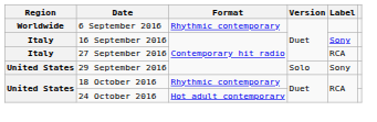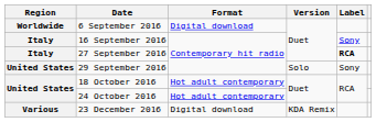6 September 2016 | Format: Rhythmic contemporary -> Digital download
27 September 2016 | Label: normal -> bold
18 October 2016 | Format: Rhythmic contemporary -> Hot adult contemporary
+ row: Various | 23 December 2016 | Digital download | KDA Remix
